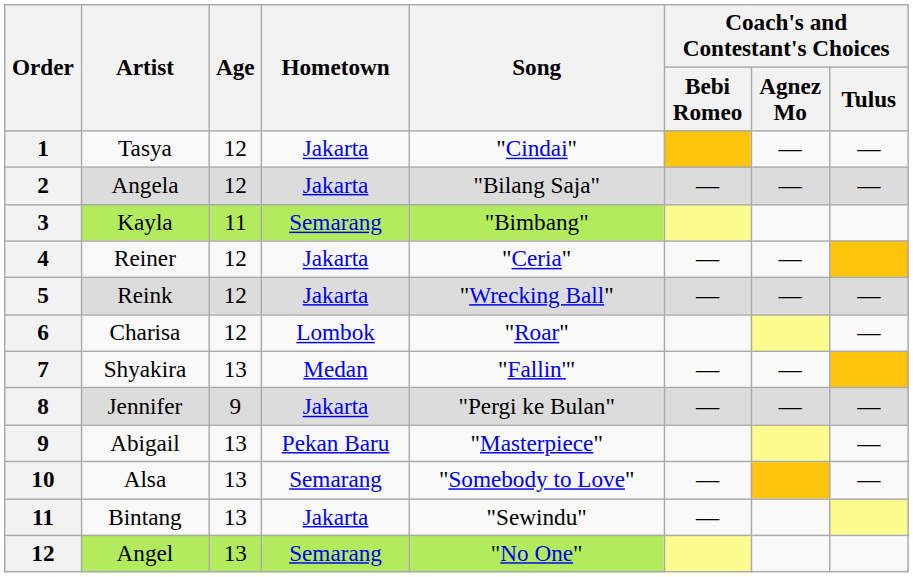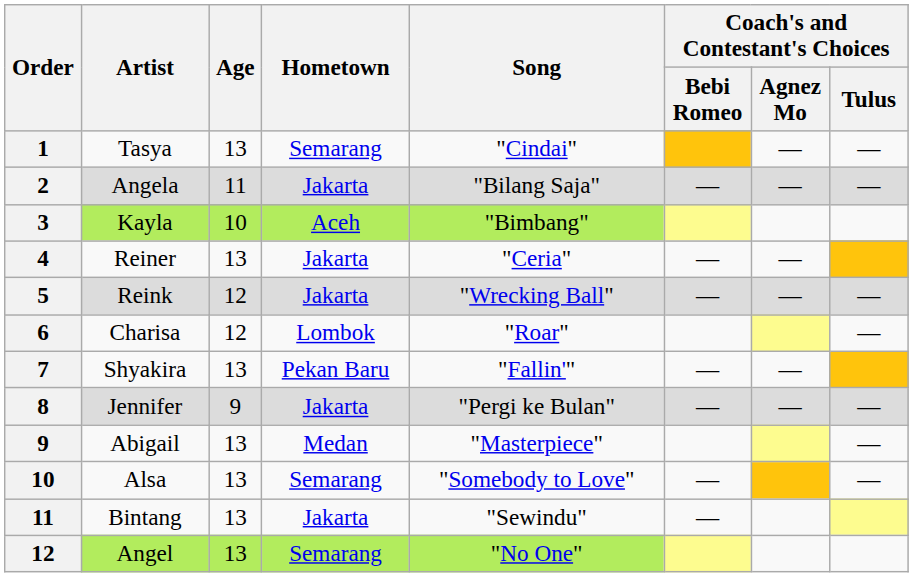Tasya | Age: 12 -> 13
Tasya | Hometown: Jakarta -> Semarang
Angela | Age: 12 -> 11
Kayla | Age: 11 -> 10
Kayla | Hometown: Semarang -> Aceh
Reiner | Age: 12 -> 13
Shyakira | Hometown: Medan -> Pekan Baru
Abigail | Hometown: Pekan Baru -> Medan
